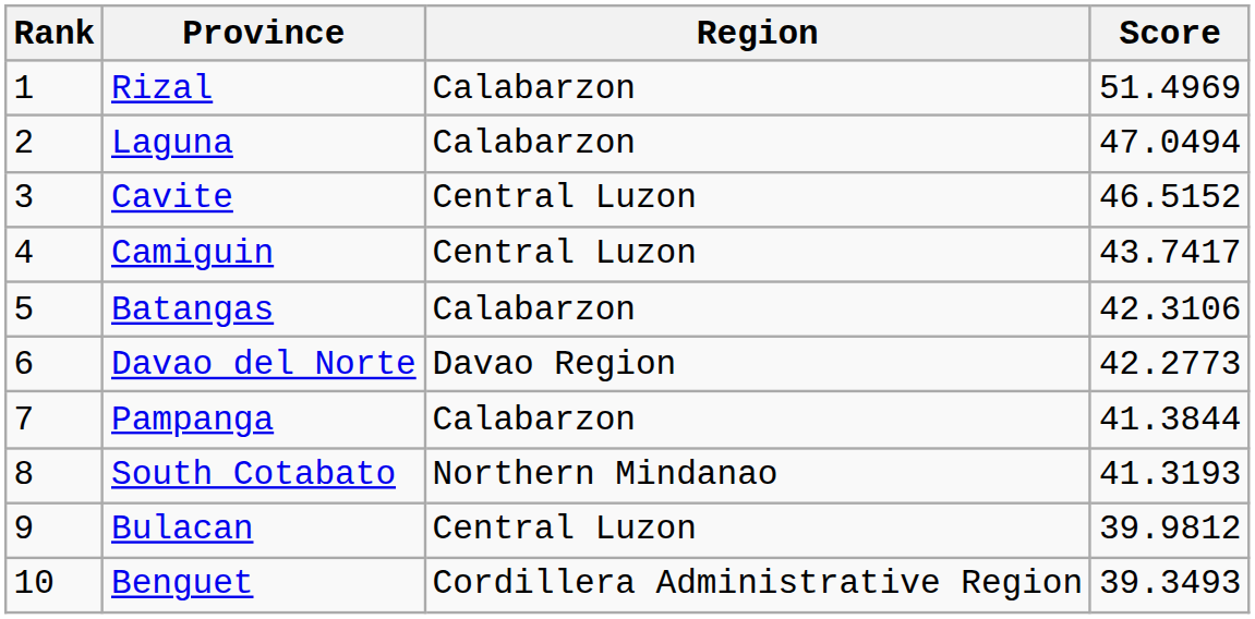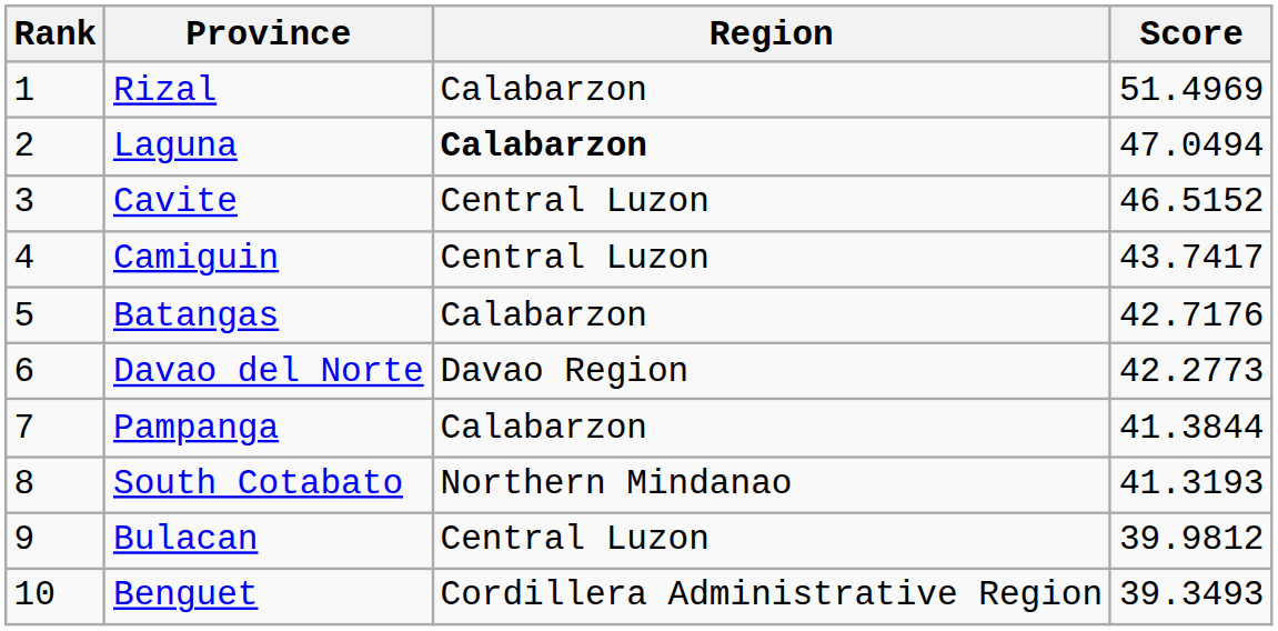Laguna | Region: normal -> bold
Batangas | Score: 42.3106 -> 42.7176
